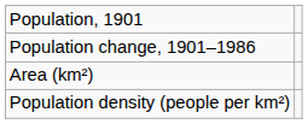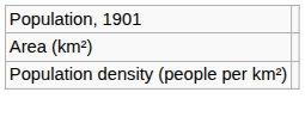- row: Population change, 1901–1986
